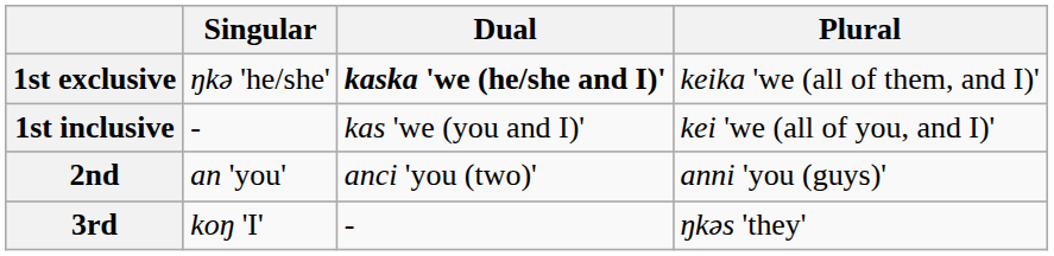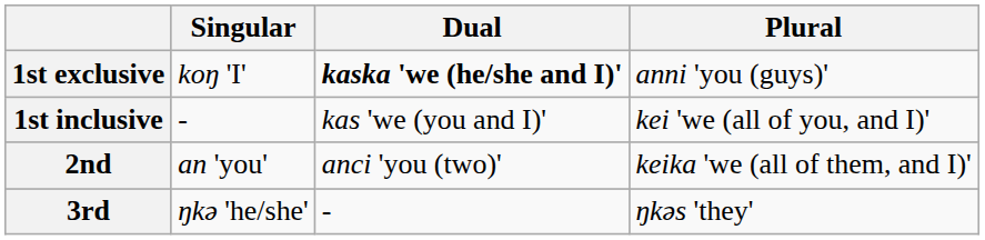1st exclusive | Singular: ŋkə 'he/she' -> koŋ 'I'
1st exclusive | Plural: keika 'we (all of them, and I)' -> anni 'you (guys)'
2nd | Plural: anni 'you (guys)' -> keika 'we (all of them, and I)'
3rd | Singular: koŋ 'I' -> ŋkə 'he/she'
